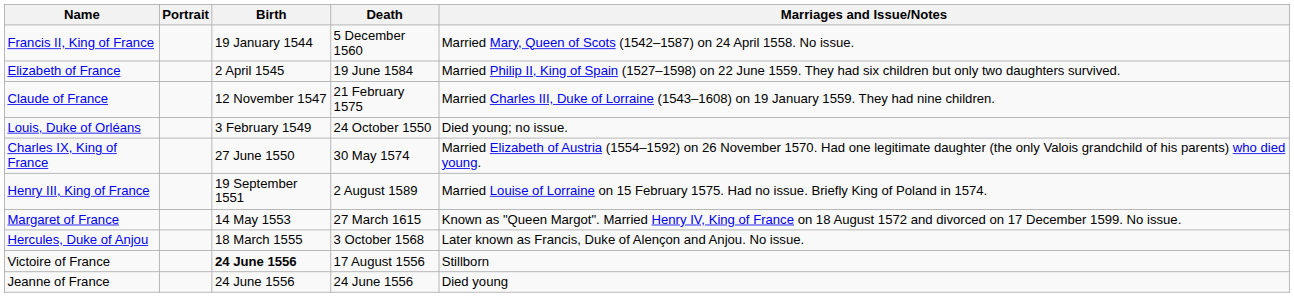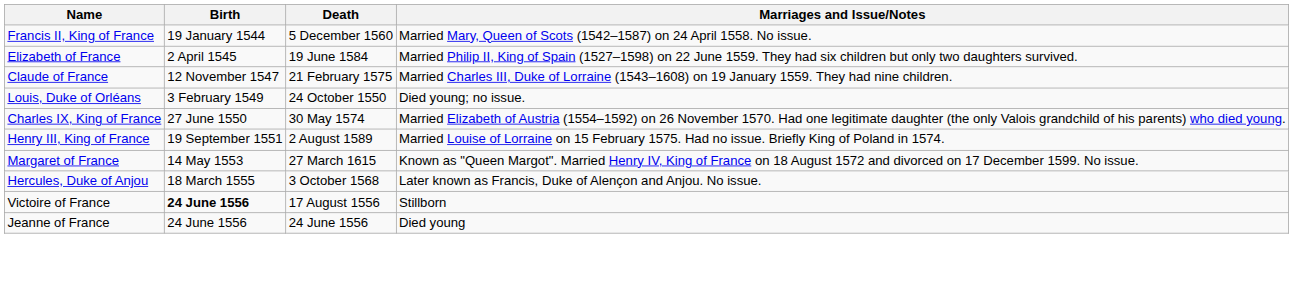- column: Portrait
